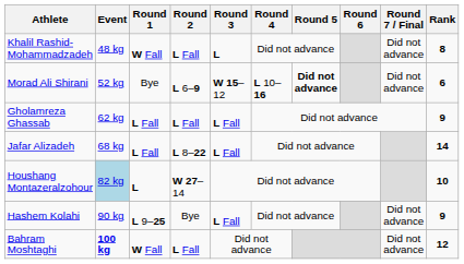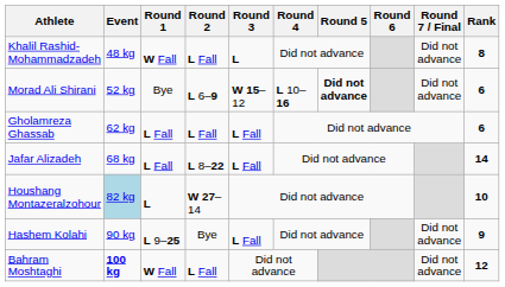Gholamreza Ghassab | Rank: 9 -> 6
